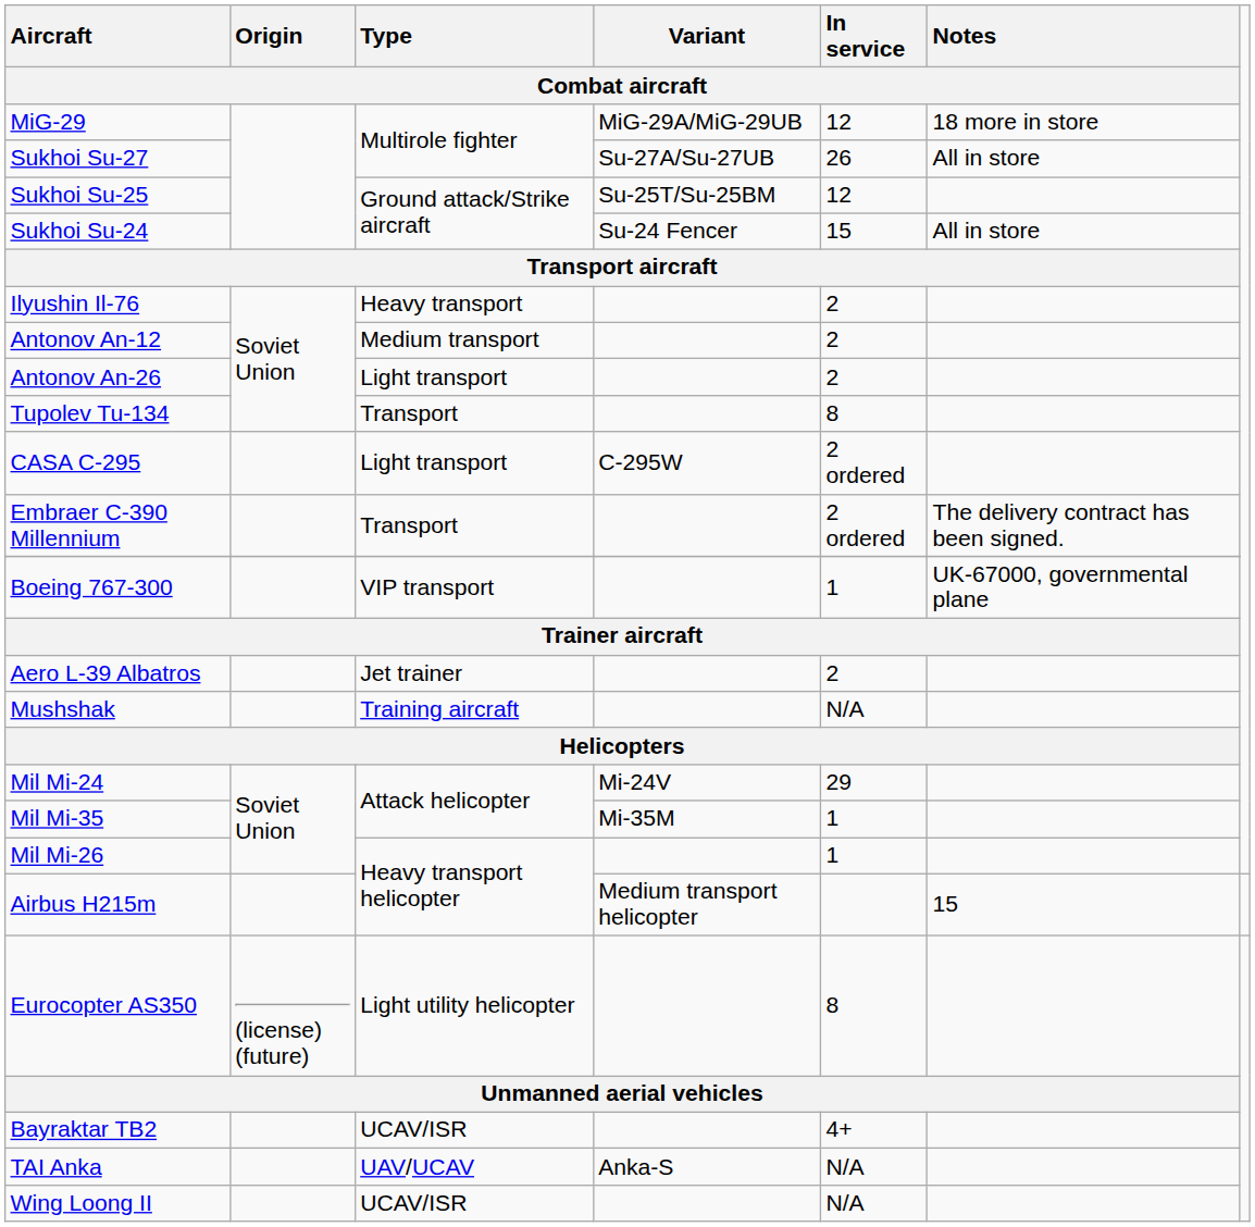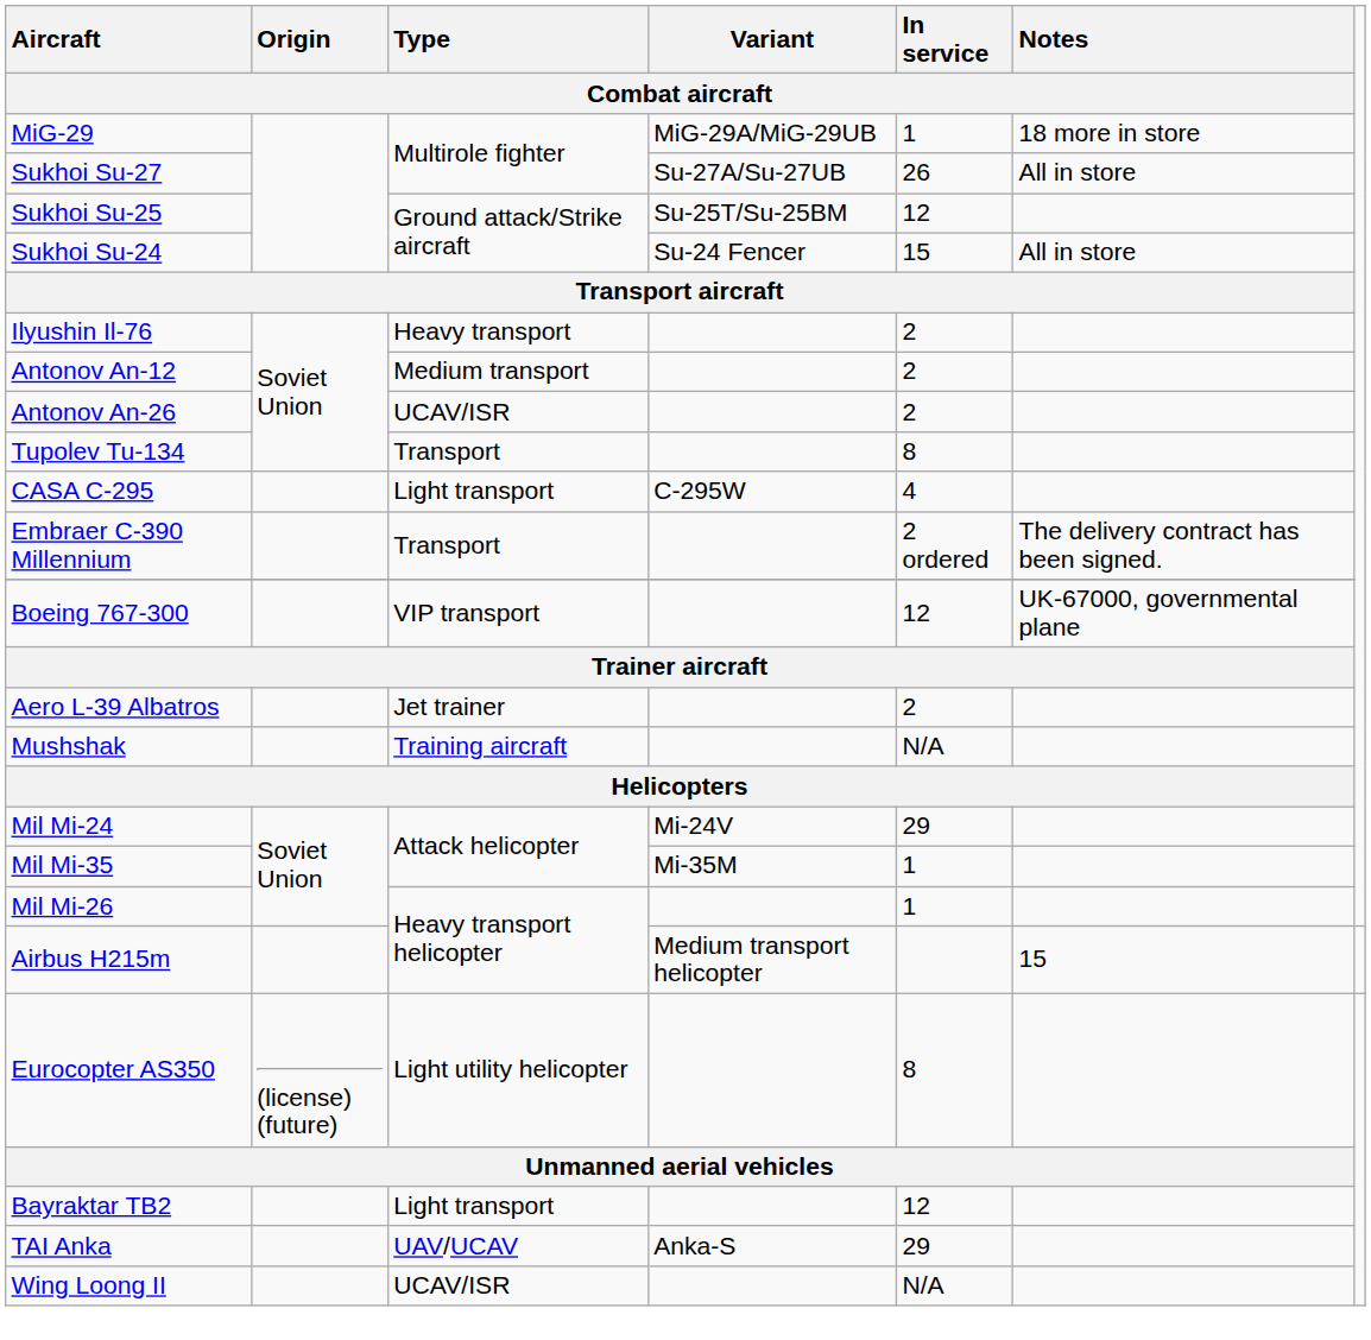MiG-29 | In service / Combat aircraft: 12 -> 1
Antonov An-26 | Type / Combat aircraft: Light transport -> UCAV/ISR
CASA C-295 | In service / Combat aircraft: 2 ordered -> 4
Boeing 767-300 | In service / Combat aircraft: 1 -> 12
Bayraktar TB2 | Type / Combat aircraft: UCAV/ISR -> Light transport
Bayraktar TB2 | In service / Combat aircraft: 4+ -> 12
TAI Anka | In service / Combat aircraft: N/A -> 29
